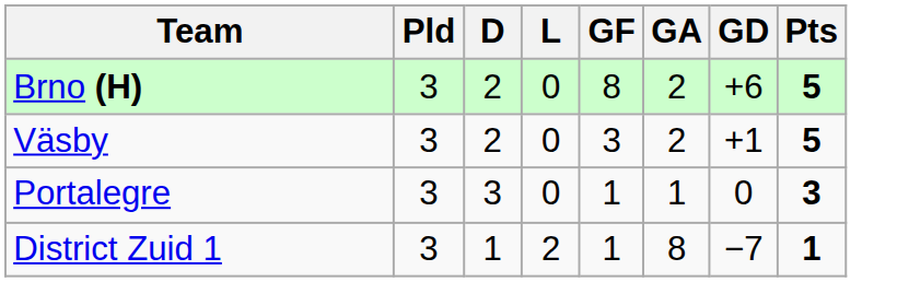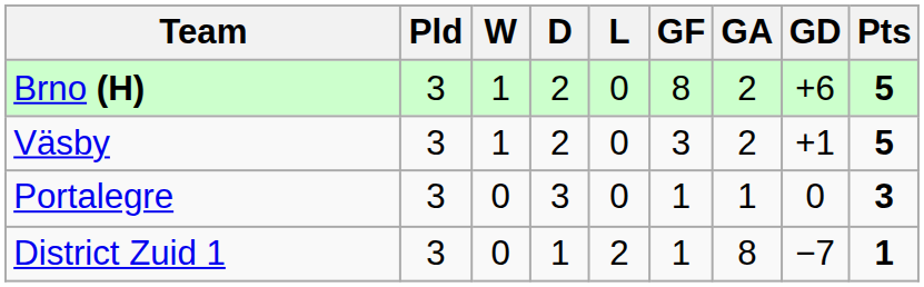+ column: W | 1 | 1 | 0 | 0
